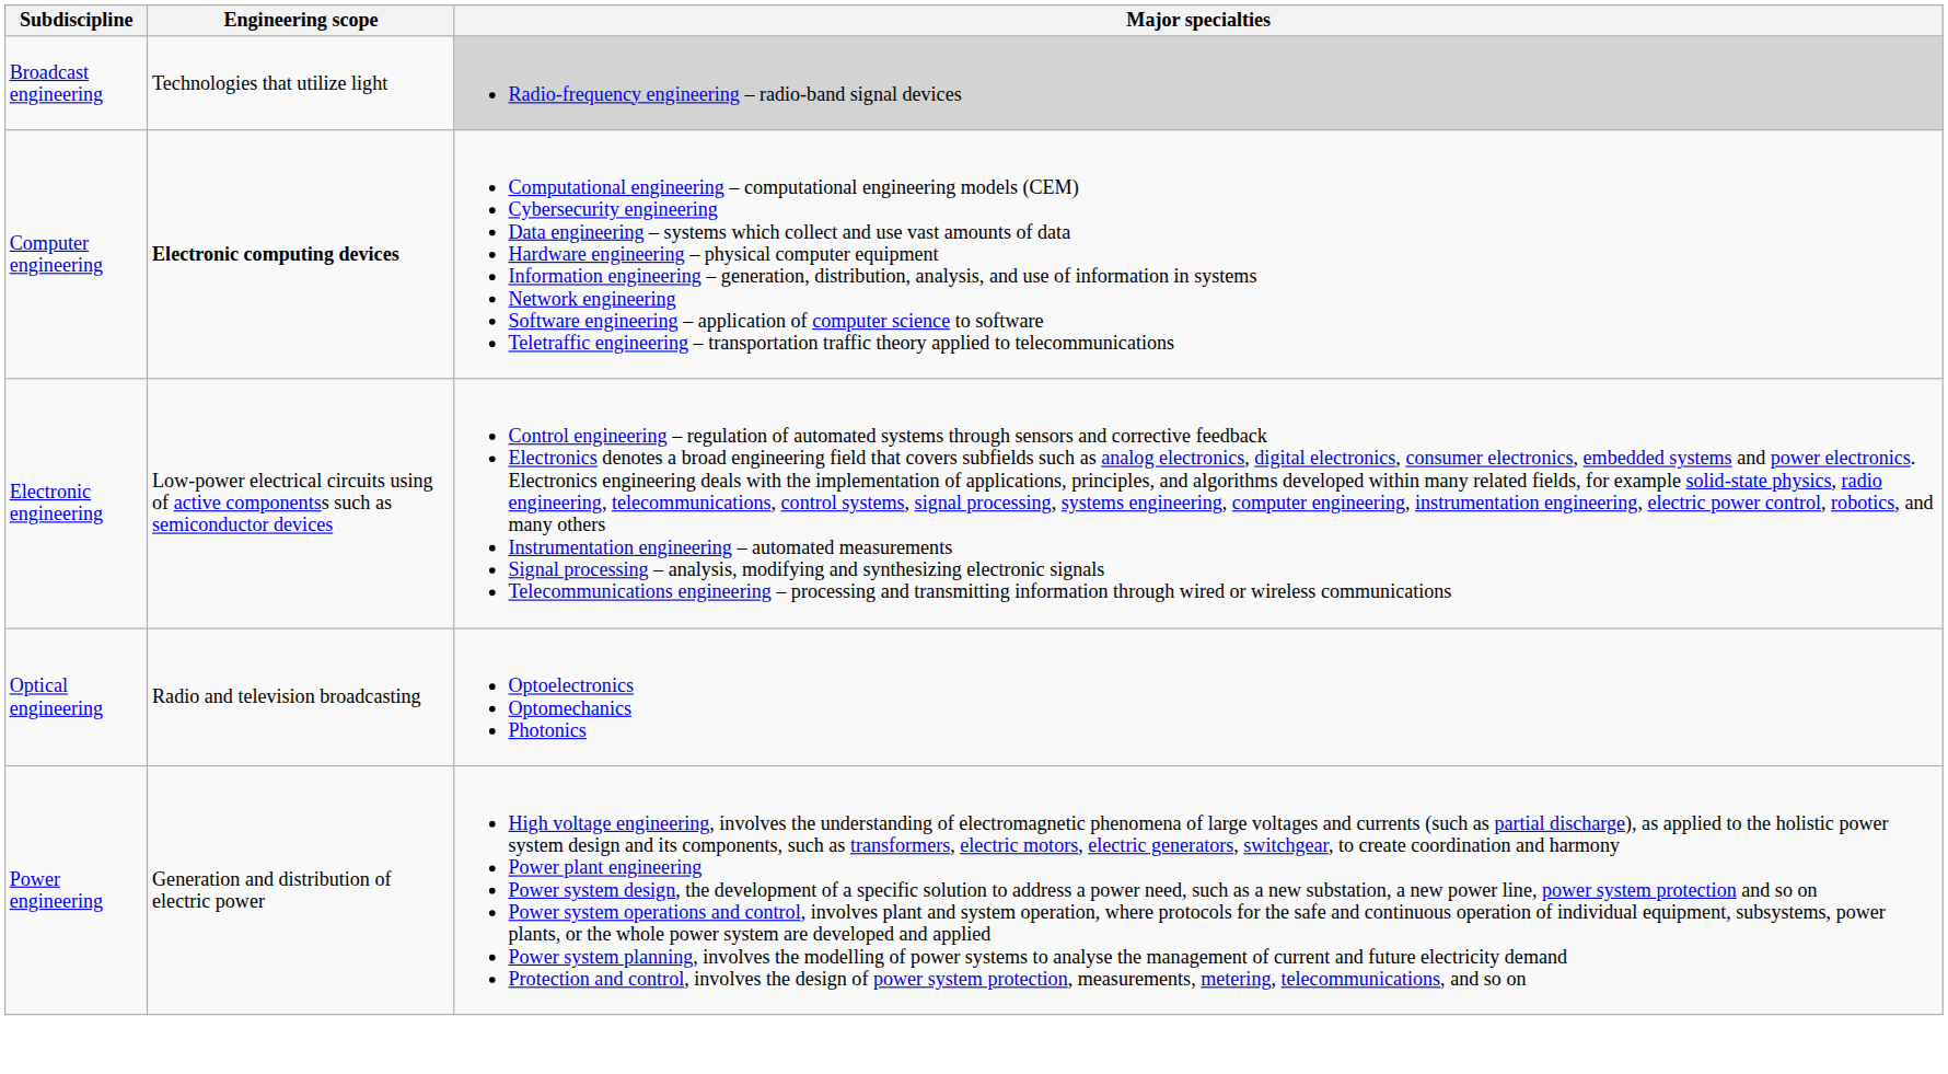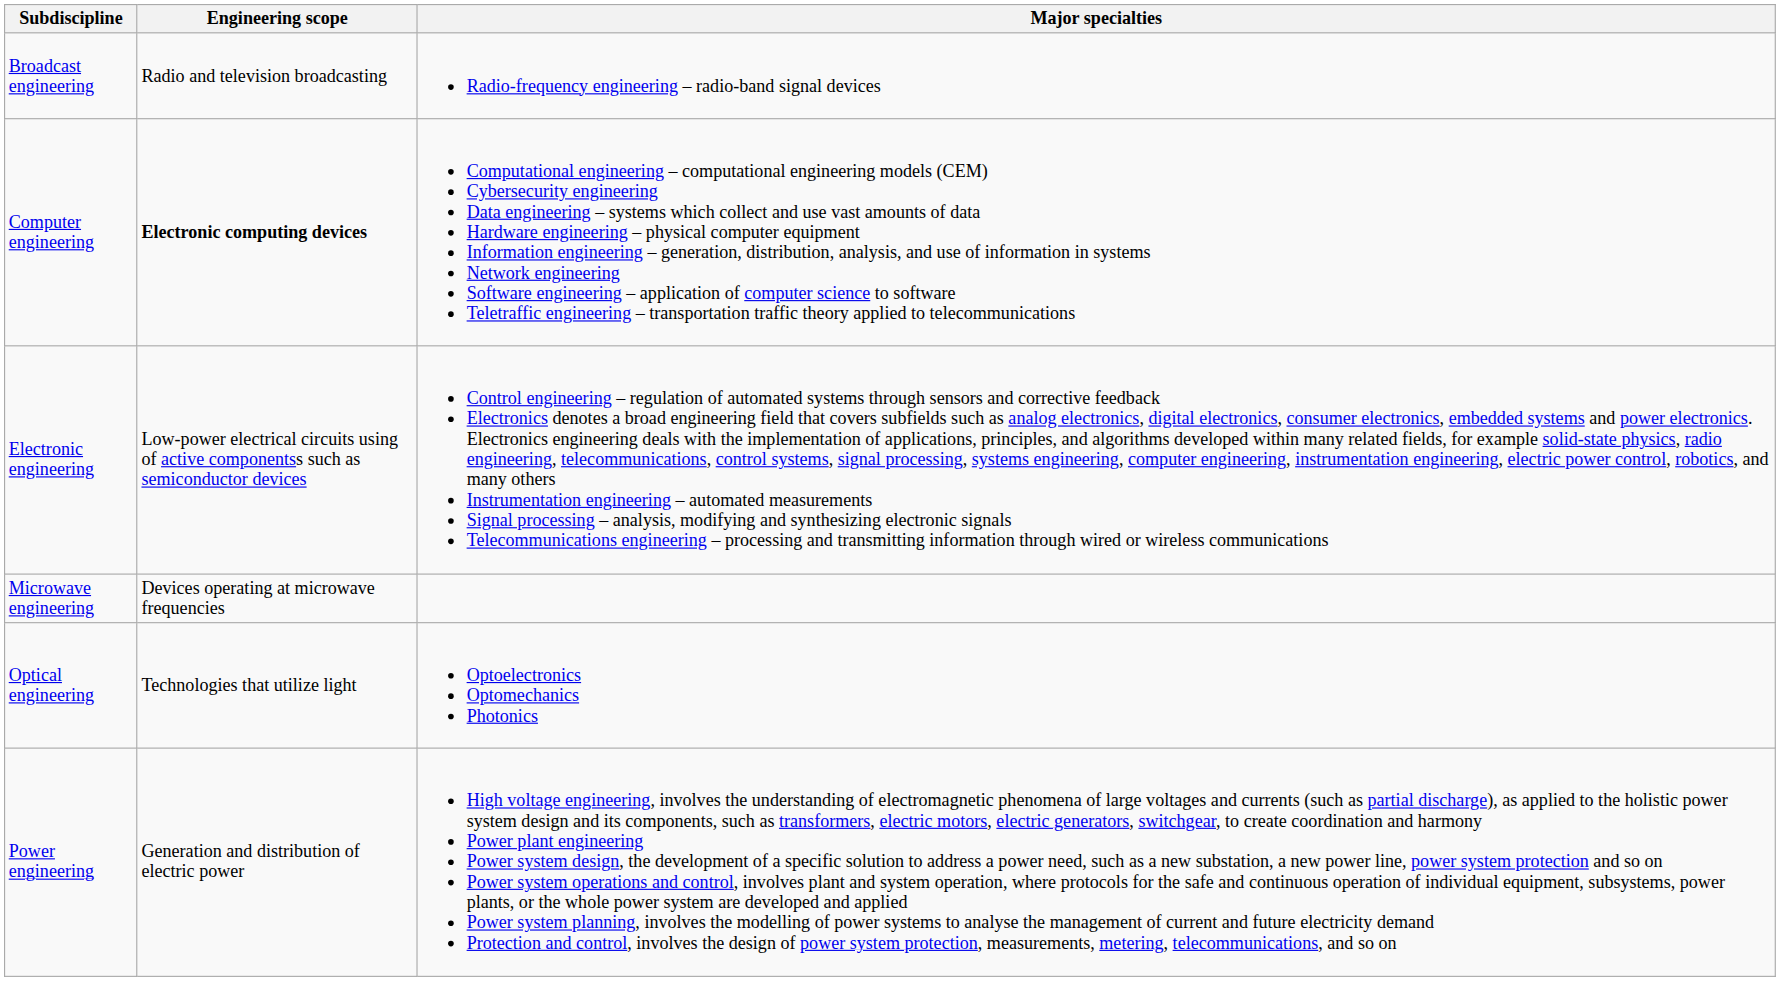Broadcast engineering | Engineering scope: Technologies that utilize light -> Radio and television broadcasting
Broadcast engineering | Major specialties: lightgrey background -> no background
+ row: Microwave engineering | Devices operating at microwave frequencies
Optical engineering | Engineering scope: Radio and television broadcasting -> Technologies that utilize light
